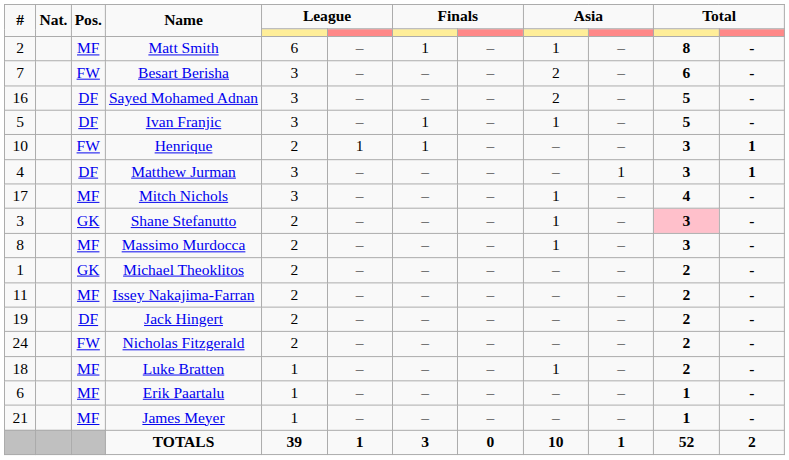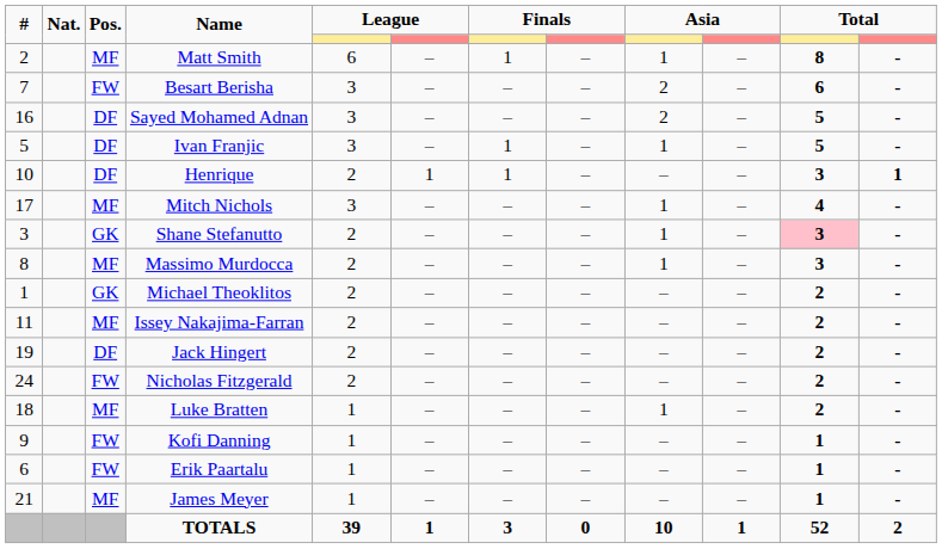Henrique | Pos.: FW -> DF
- row: 4 | DF | Matthew Jurman | 3 | – | – | – | – | 1 | 3 | 1
+ row: 9 | FW | Kofi Danning | 1 | – | – | – | – | – | 1 | -
Erik Paartalu | Pos.: MF -> FW
